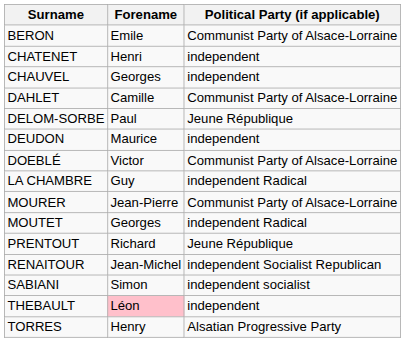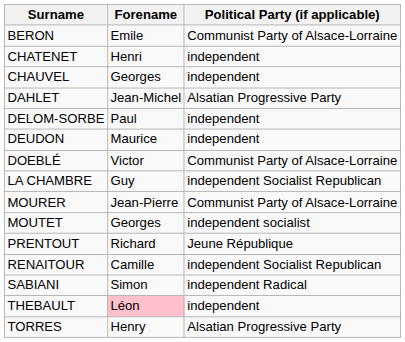DAHLET | Forename: Camille -> Jean-Michel
DAHLET | Political Party (if applicable): Communist Party of Alsace-Lorraine -> Alsatian Progressive Party
DELOM-SORBE | Political Party (if applicable): Jeune République -> independent
LA CHAMBRE | Political Party (if applicable): independent Radical -> independent Socialist Republican
MOUTET | Political Party (if applicable): independent Radical -> independent socialist
RENAITOUR | Forename: Jean-Michel -> Camille
SABIANI | Political Party (if applicable): independent socialist -> independent Radical
